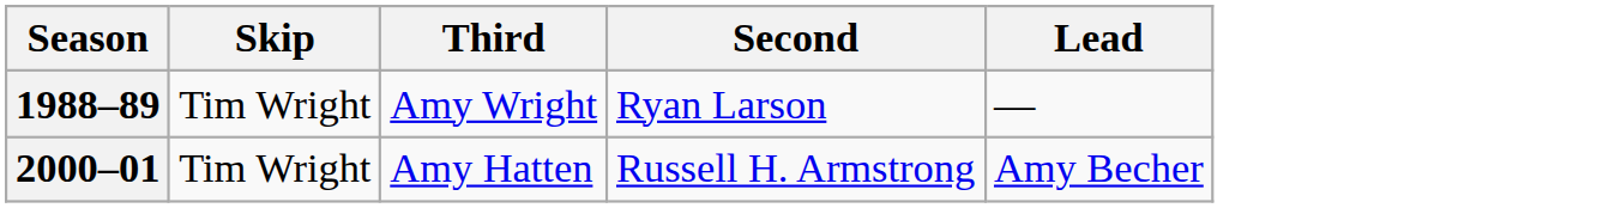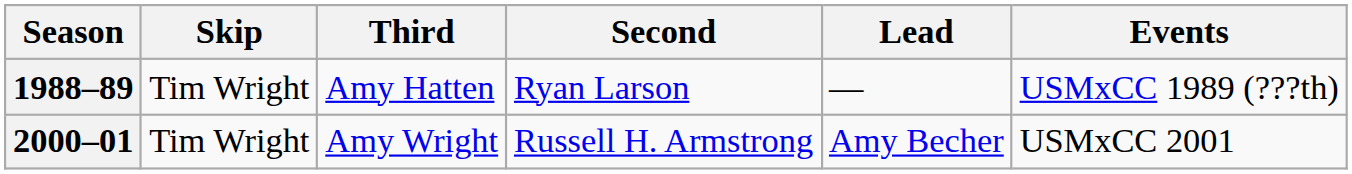+ column: Events | USMxCC 1989 (???th) | USMxCC 2001
1988–89 | Third: Amy Wright -> Amy Hatten
2000–01 | Third: Amy Hatten -> Amy Wright
